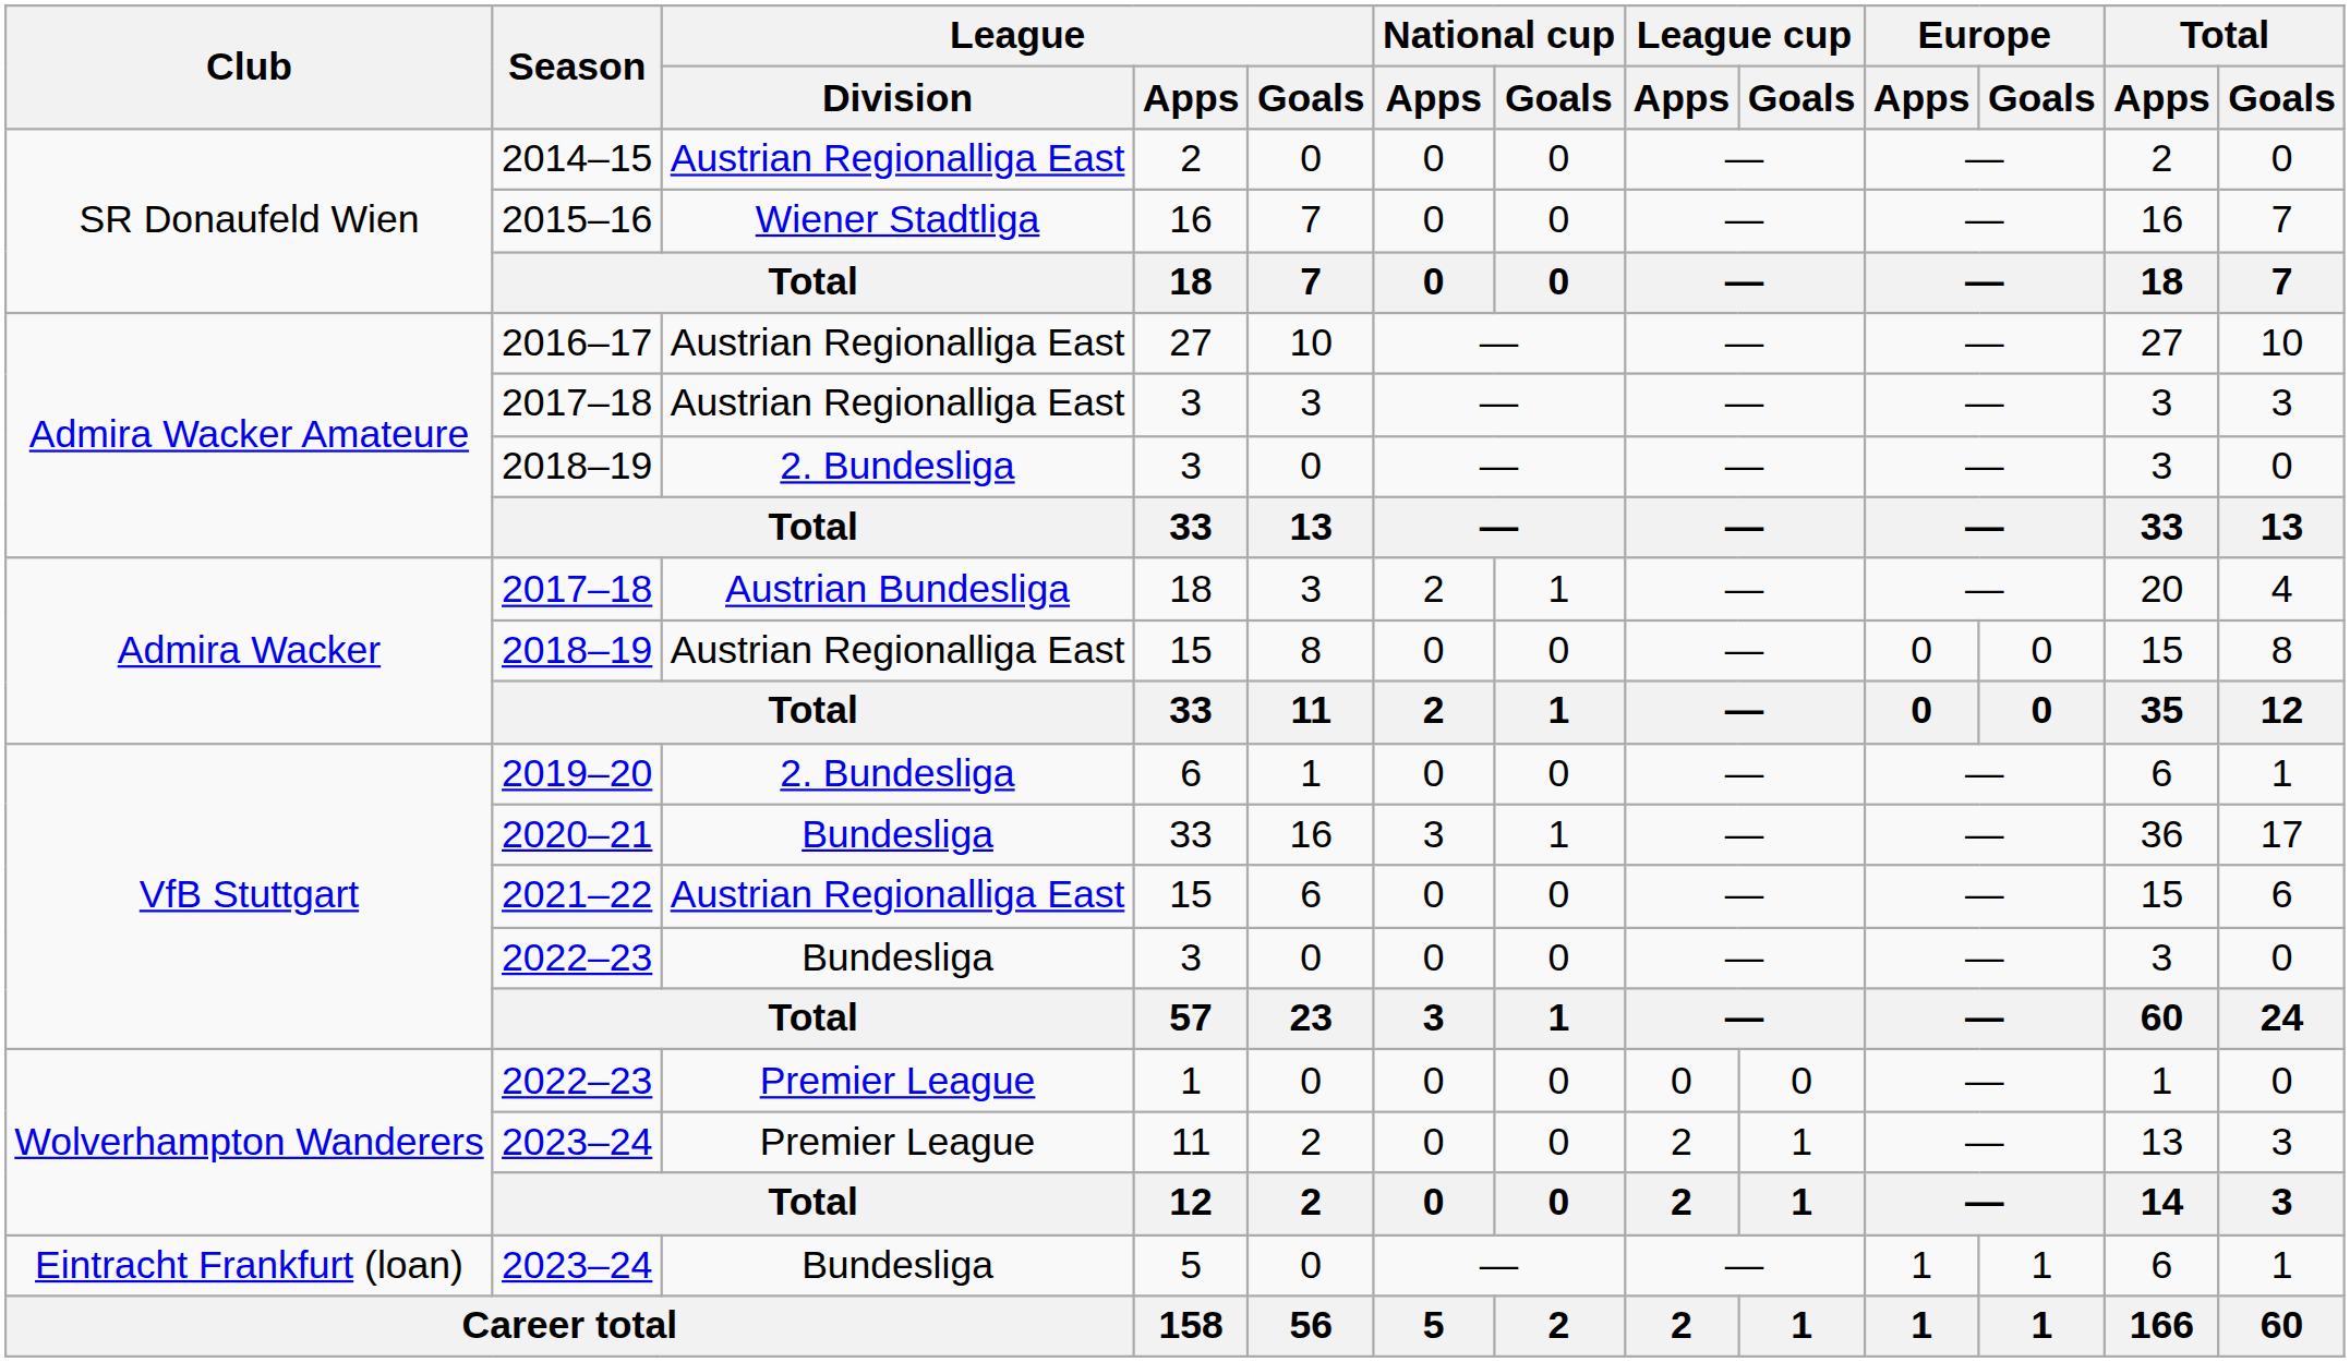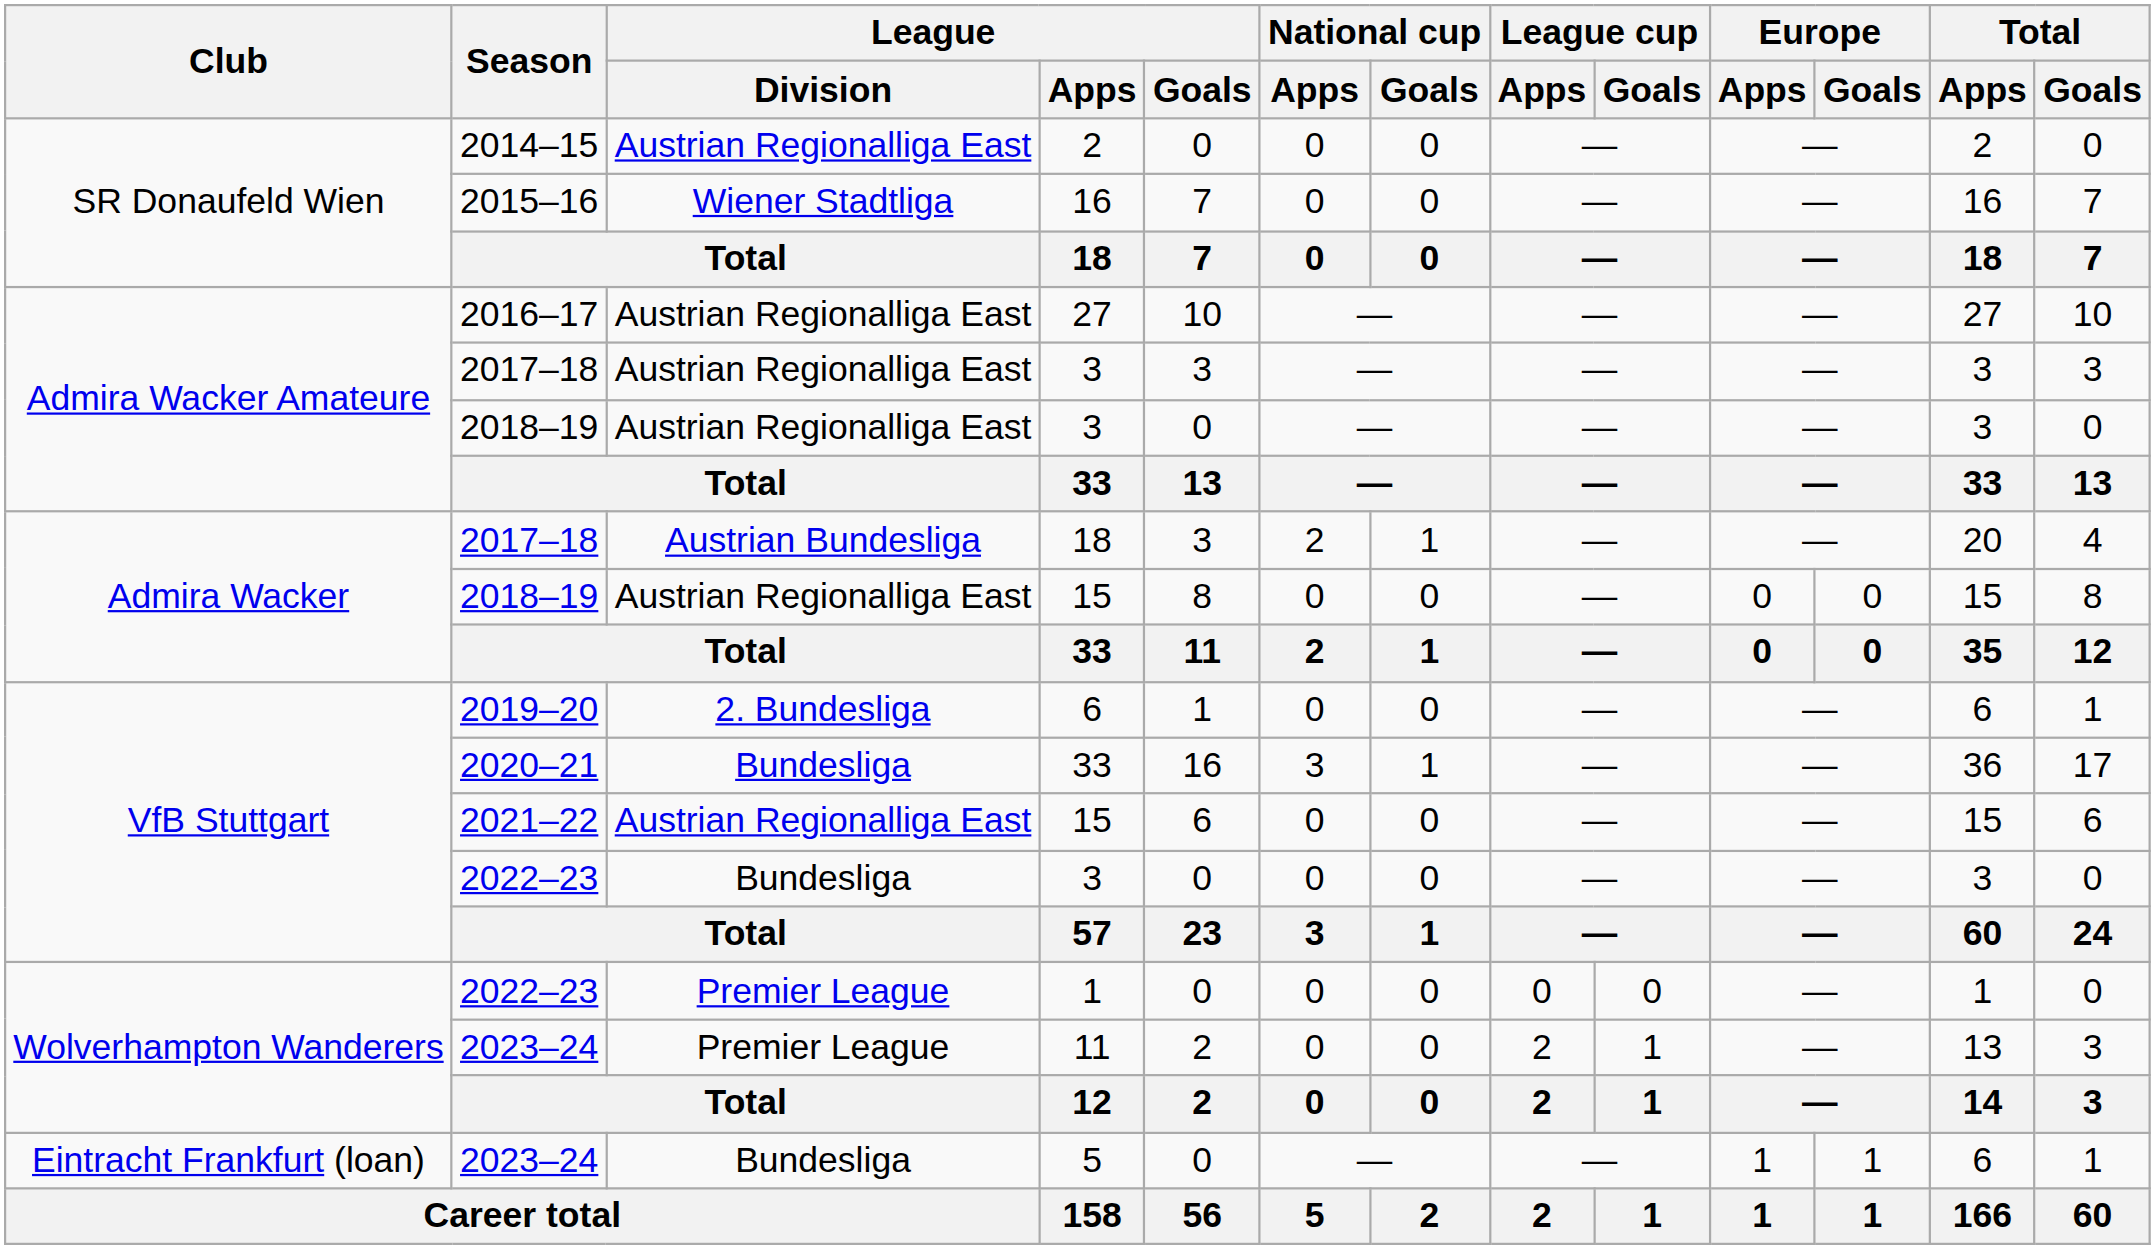2018–19 / 3 | League / Division: 2. Bundesliga -> Austrian Regionalliga East
